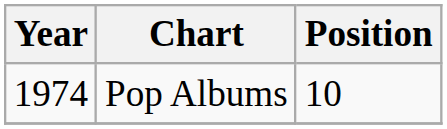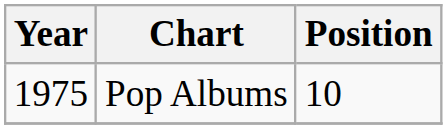Pop Albums | Year: 1974 -> 1975
